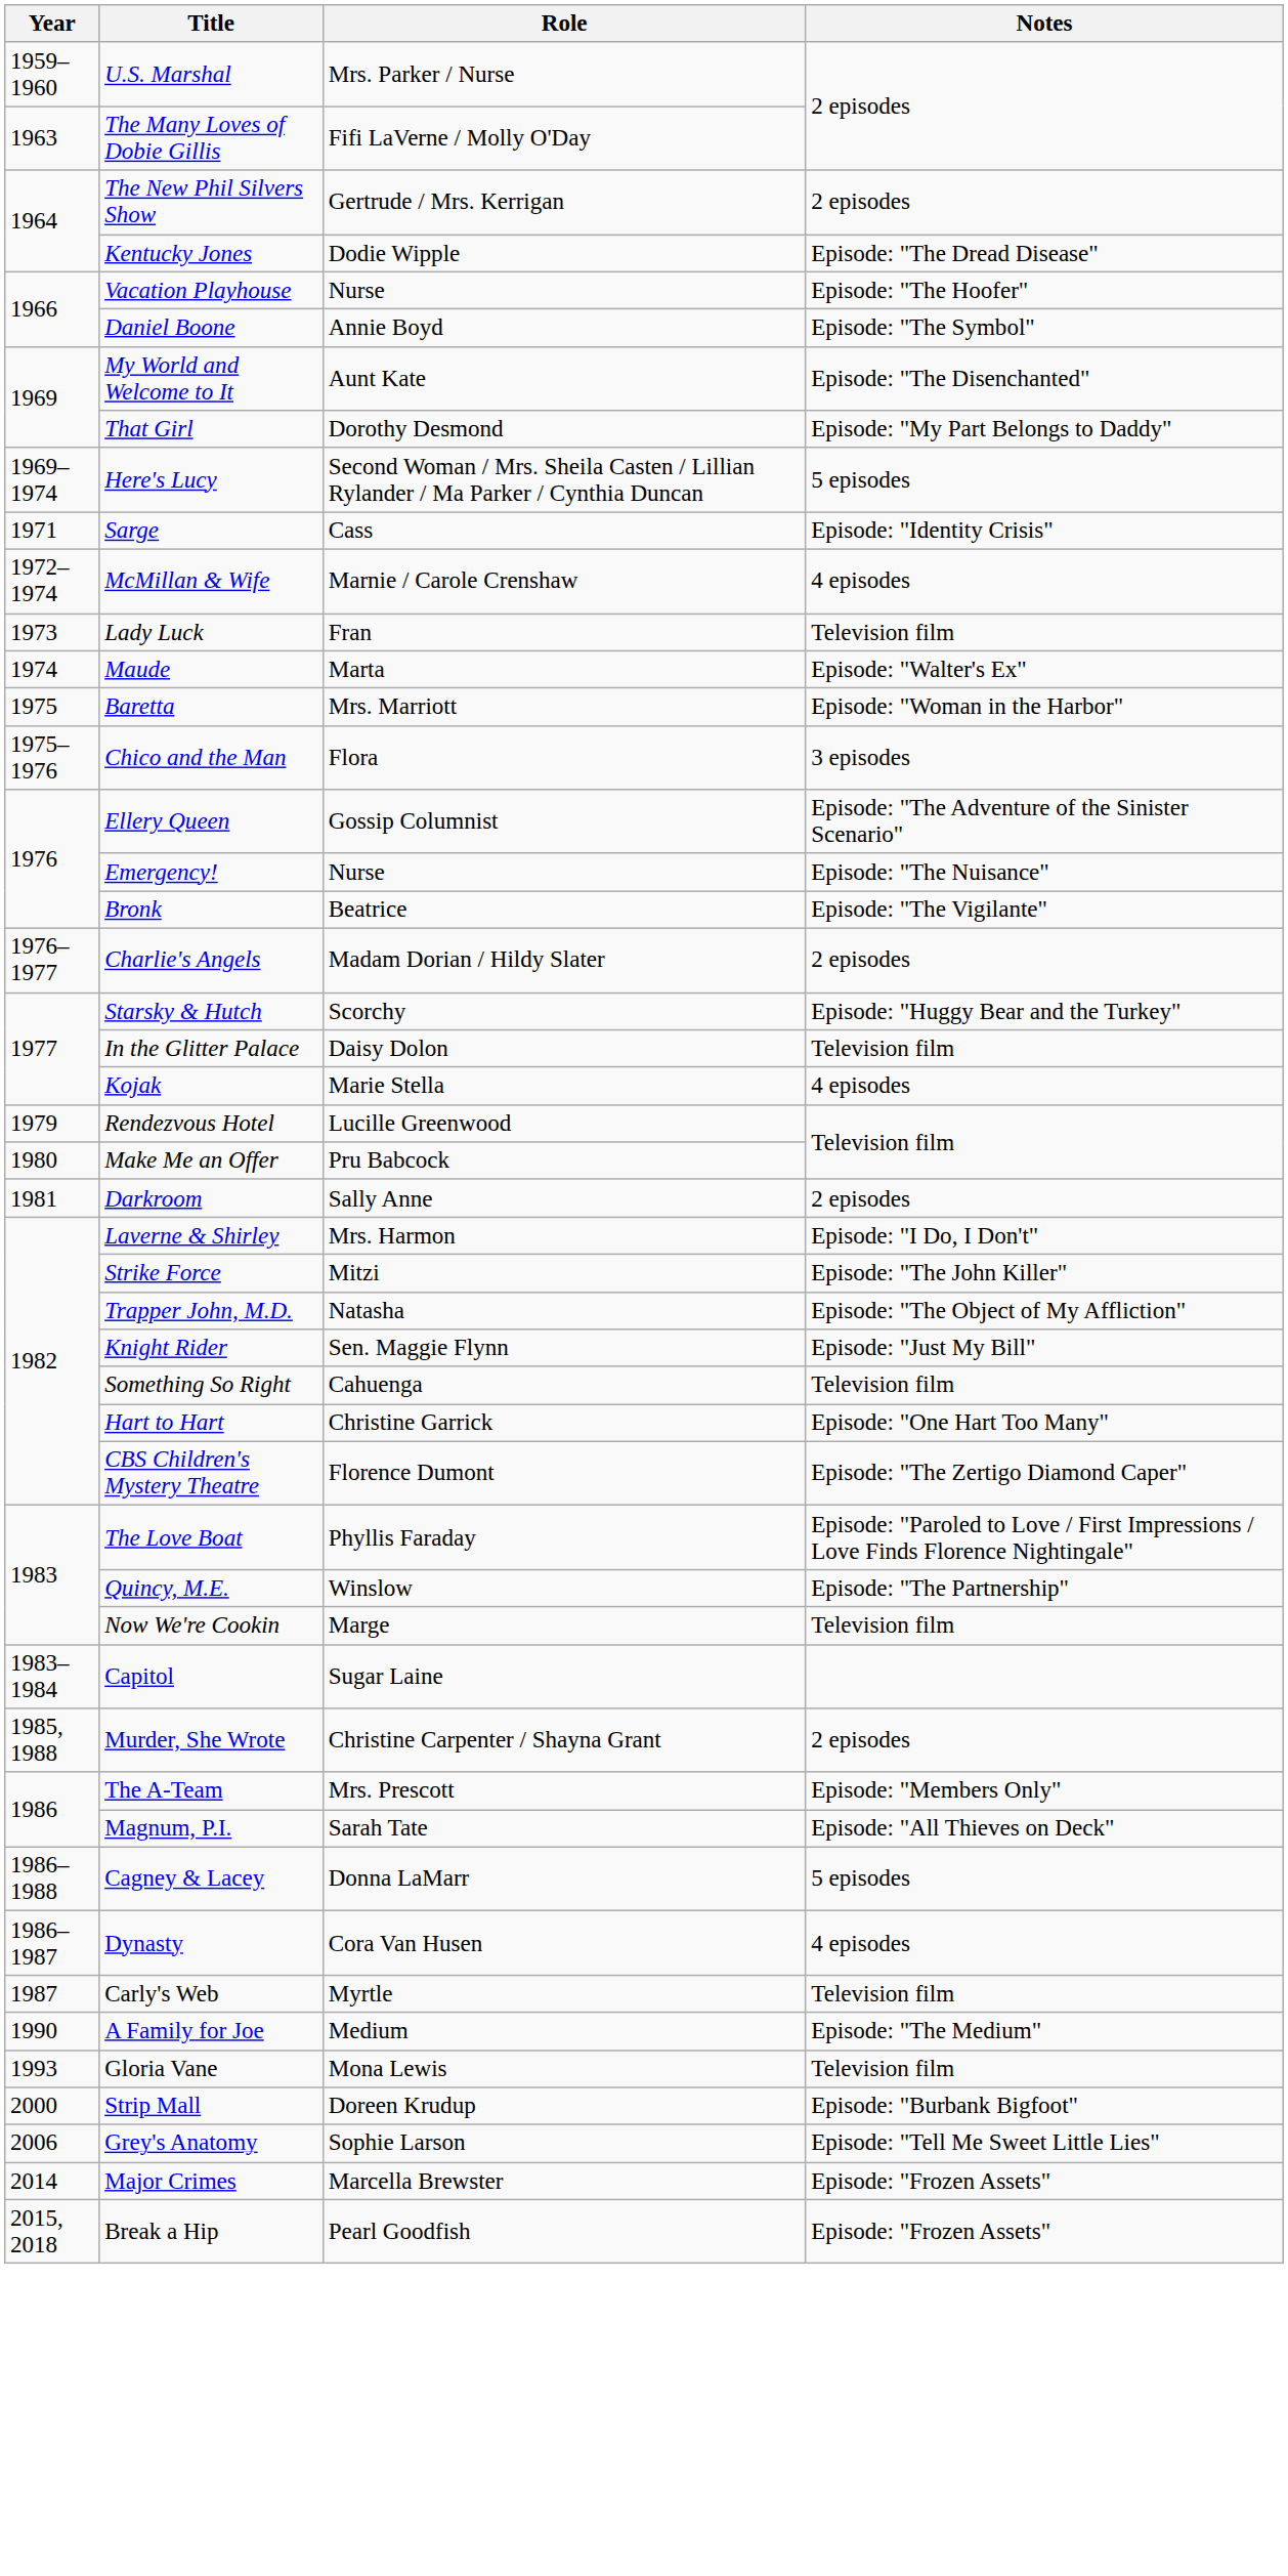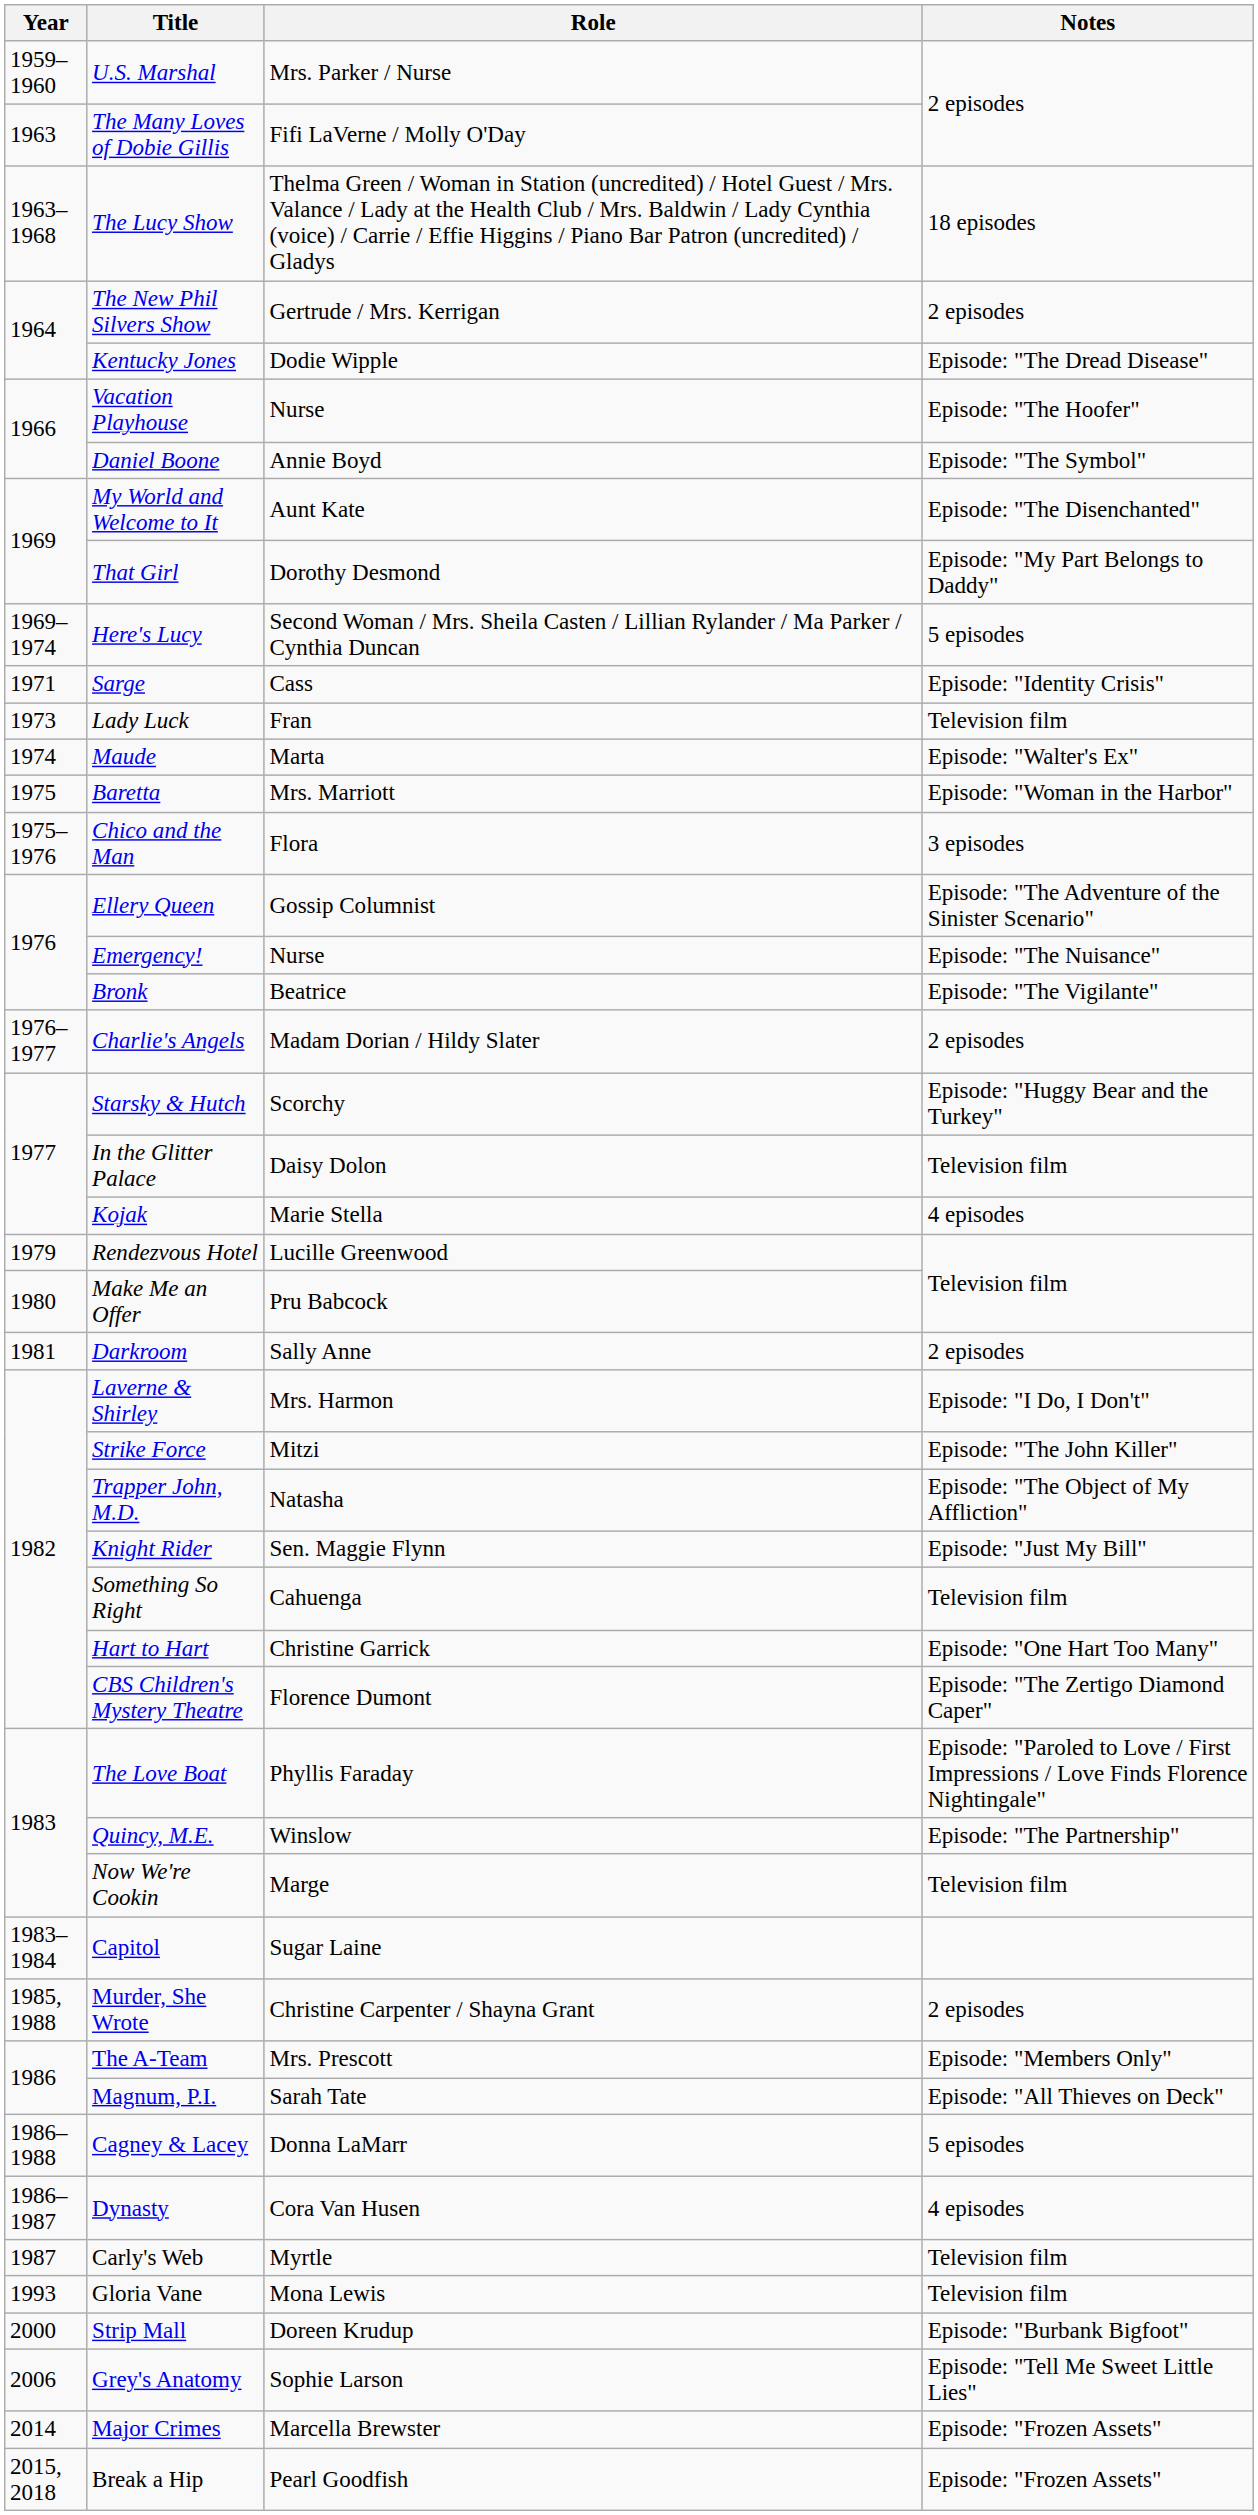+ row: 1963–1968 | The Lucy Show | Thelma Green / Woman in Station (uncredited) / Hotel Guest / Mrs. Valance / Lady at the Health Club / Mrs. Baldwin / Lady Cynthia (voice) / Carrie / Effie Higgins / Piano Bar Patron (uncredited) / Gladys | 18 episodes
- row: 1972–1974 | McMillan & Wife | Marnie / Carole Crenshaw | 4 episodes
- row: 1990 | A Family for Joe | Medium | Episode: "The Medium"
